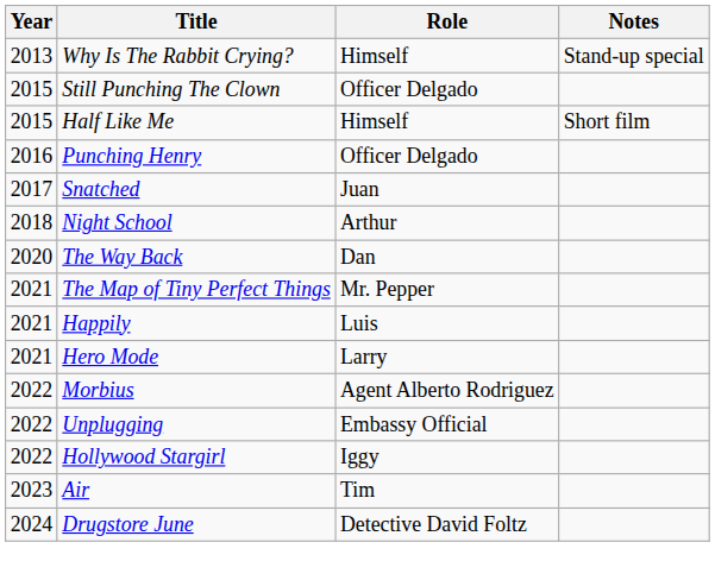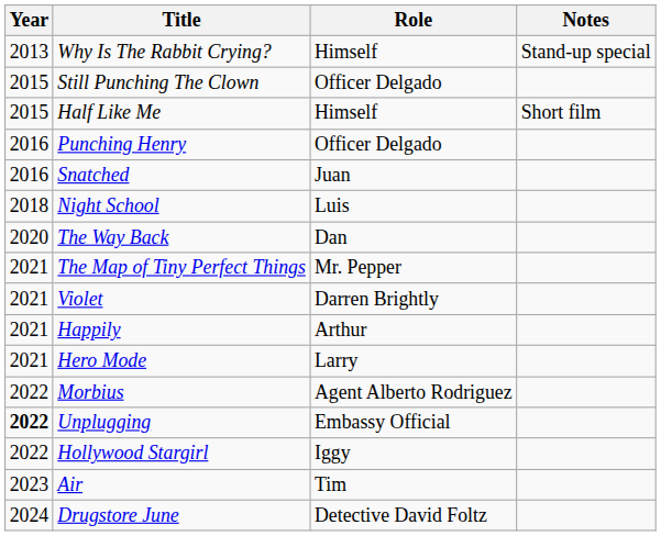Snatched | Year: 2017 -> 2016
Night School | Role: Arthur -> Luis
+ row: 2021 | Violet | Darren Brightly
Happily | Role: Luis -> Arthur
Unplugging | Year: normal -> bold
